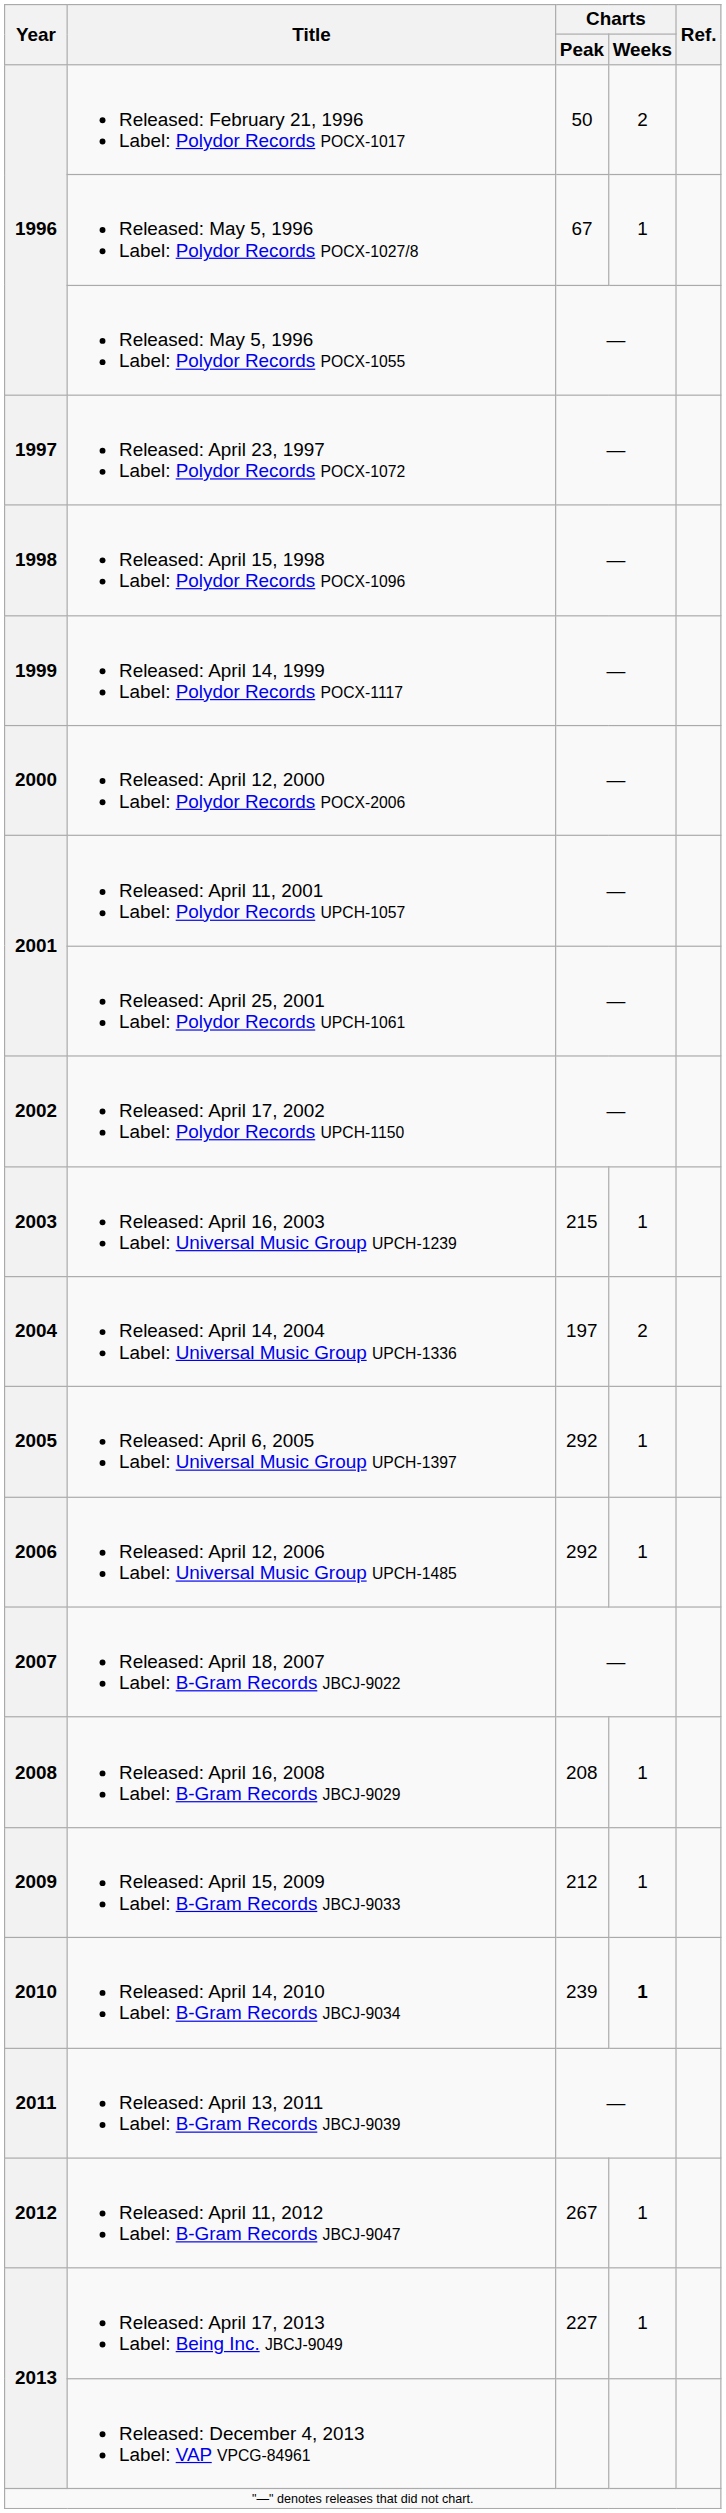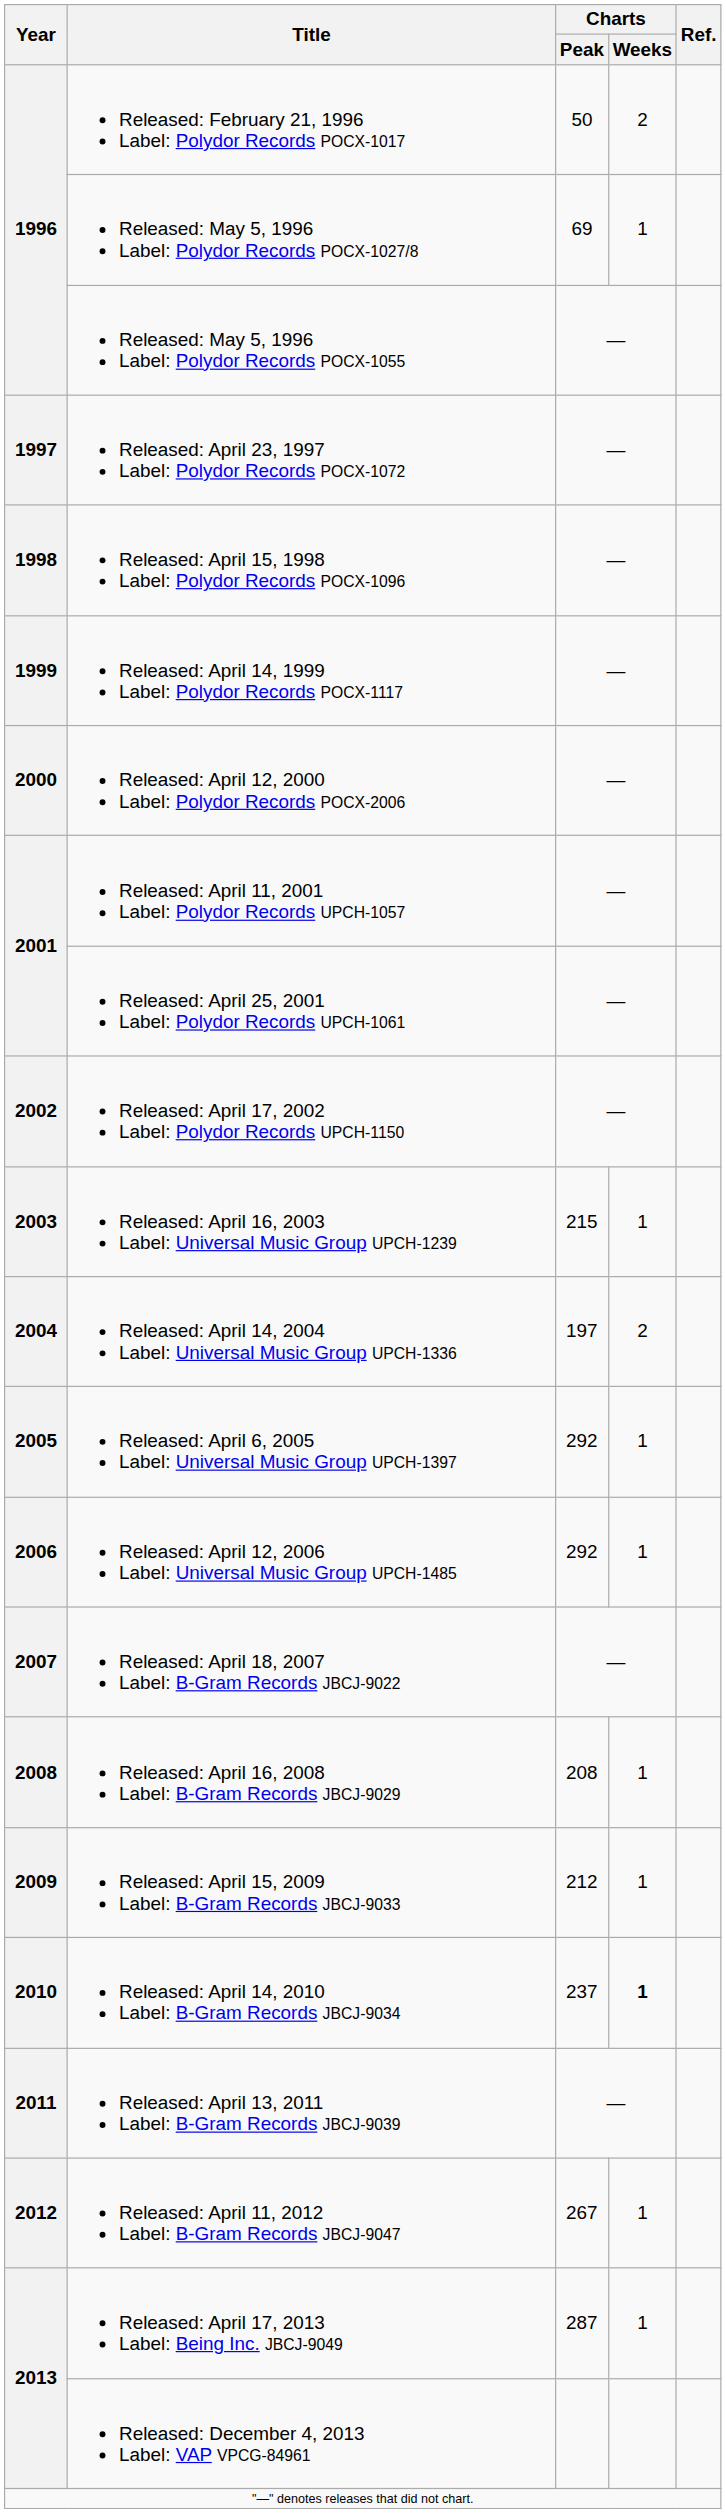Released: May 5, 1996 Label: Polydor Records POCX-1027/8 | Charts / Peak: 67 -> 69
Released: April 14, 2010 Label: B-Gram Records JBCJ-9034 | Charts / Peak: 239 -> 237
Released: April 17, 2013 Label: Being Inc. JBCJ-9049 | Charts / Peak: 227 -> 287
